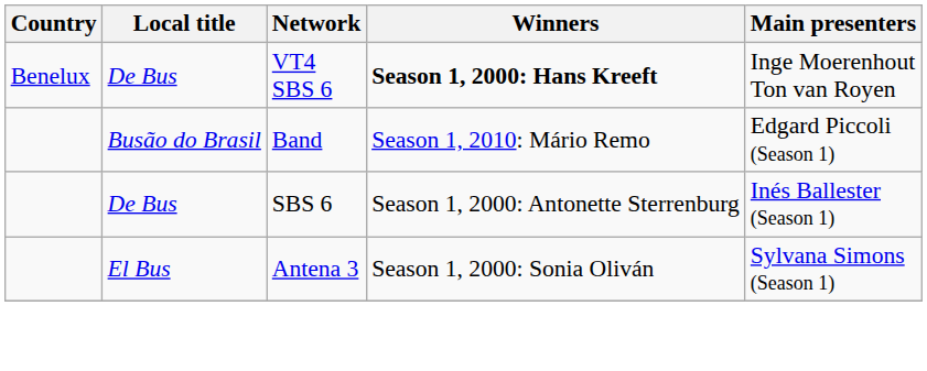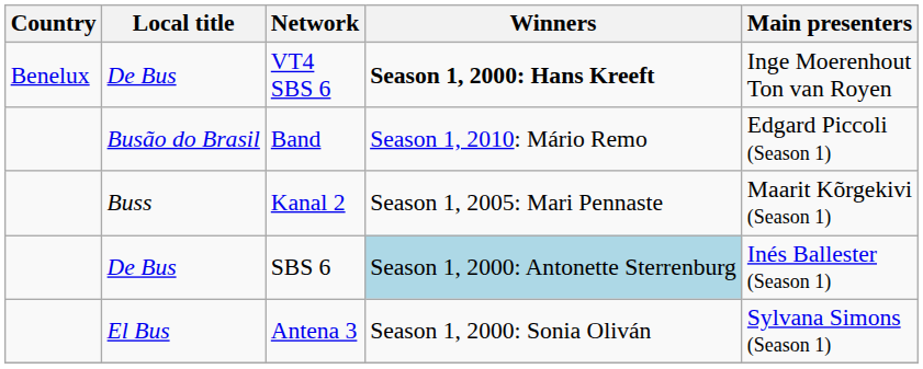+ row: Buss | Kanal 2 | Season 1, 2005: Mari Pennaste | Maarit Kõrgekivi (Season 1)
SBS 6 | Winners: no background -> lightblue background
